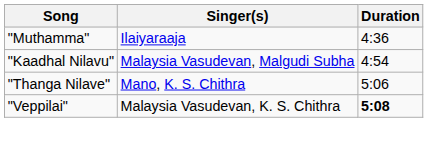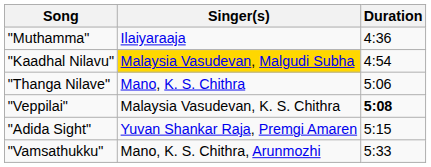"Kaadhal Nilavu" | Singer(s): no background -> gold background
+ row: "Adida Sight" | Yuvan Shankar Raja, Premgi Amaren | 5:15
+ row: "Vamsathukku" | Mano, K. S. Chithra, Arunmozhi | 5:33
